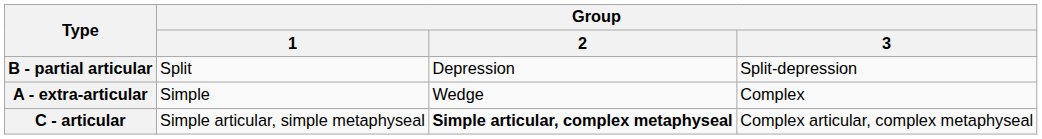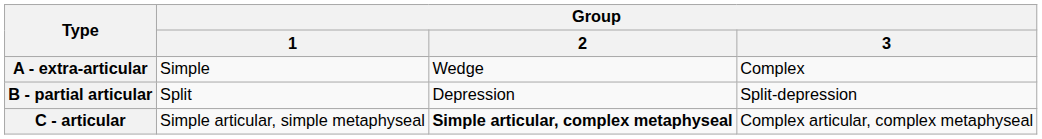rows swapped: A - extra-articular <-> B - partial articular
